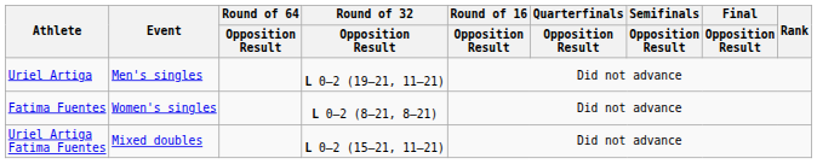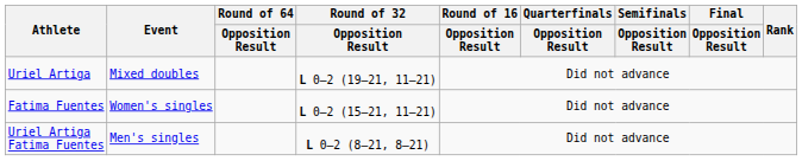Uriel Artiga | Event: Men's singles -> Mixed doubles
Fatima Fuentes | Round of 32 / Opposition Result: L 0–2 (8–21, 8–21) -> L 0–2 (15–21, 11–21)
Uriel Artiga Fatima Fuentes | Event: Mixed doubles -> Men's singles
Uriel Artiga Fatima Fuentes | Round of 32 / Opposition Result: L 0–2 (15–21, 11–21) -> L 0–2 (8–21, 8–21)
